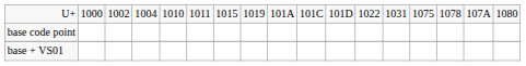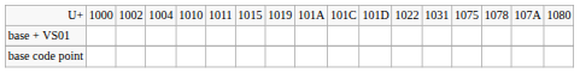rows swapped: base code point <-> base + VS01
